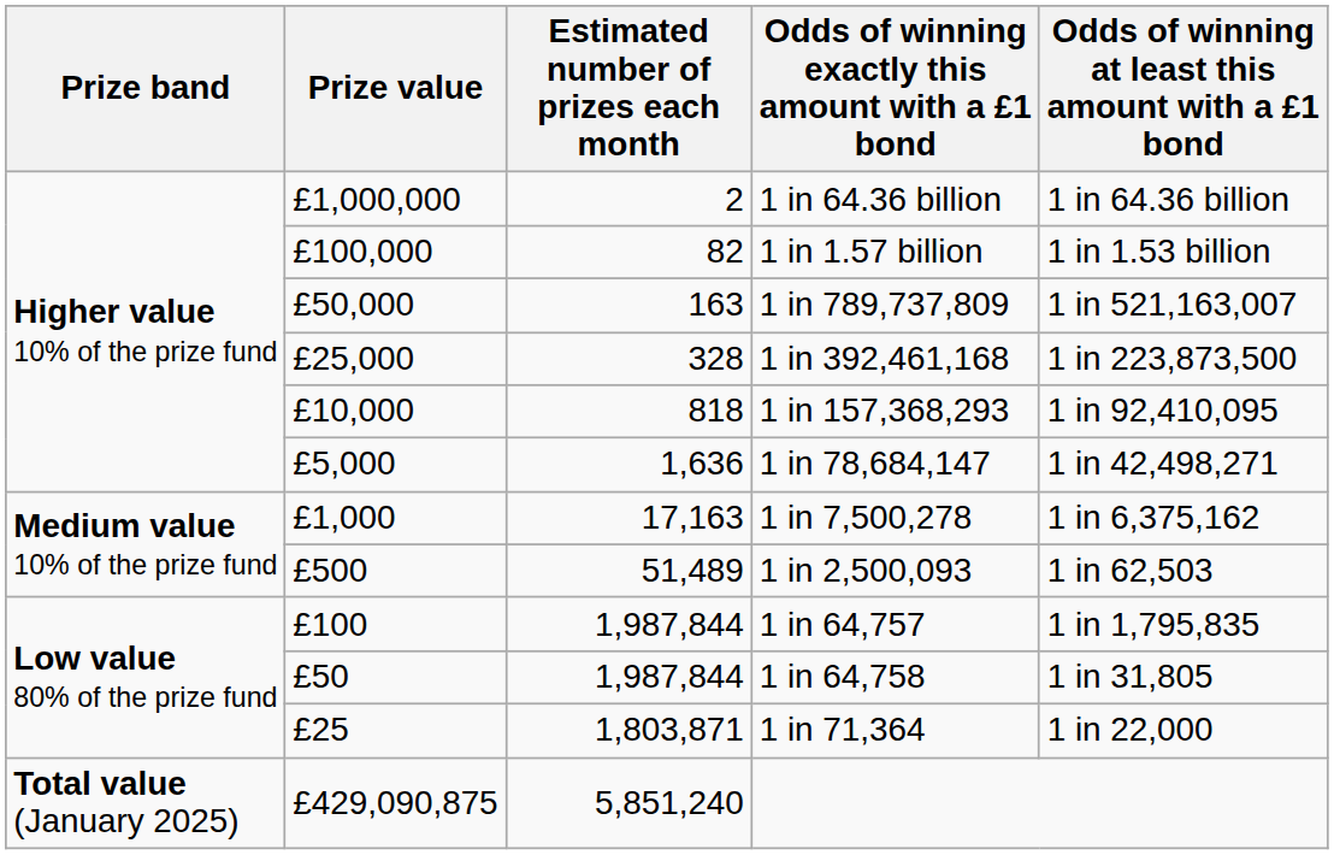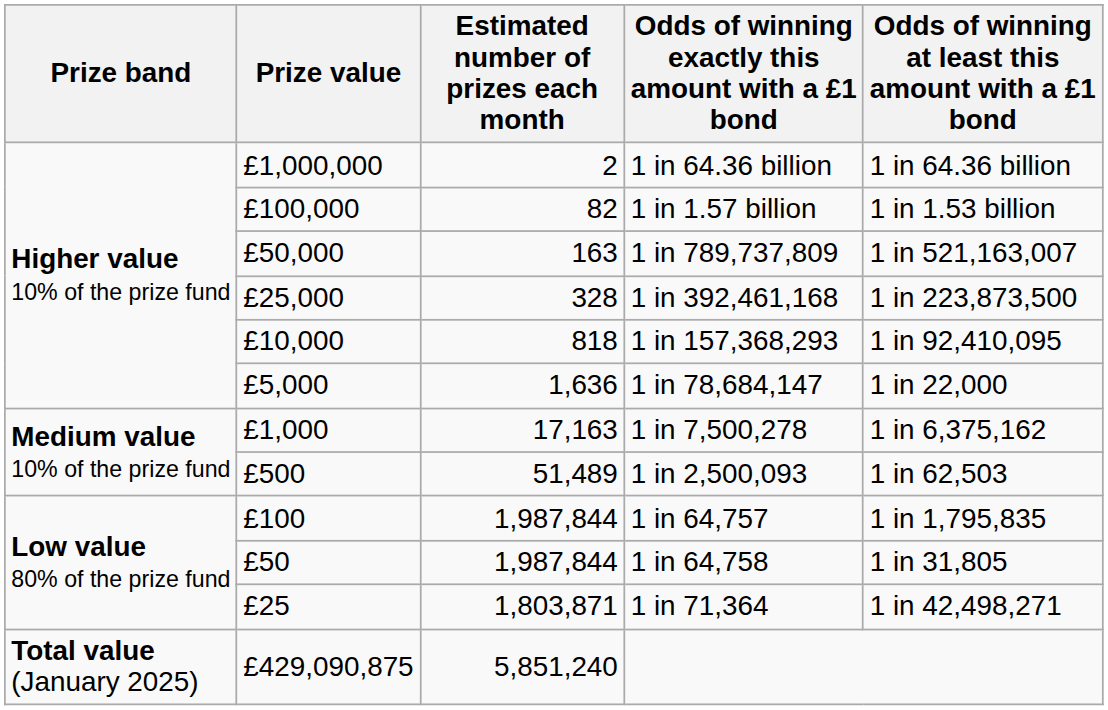1 in 78,684,147 | Odds of winning at least this amount with a £1 bond: 1 in 42,498,271 -> 1 in 22,000
1 in 71,364 | Odds of winning at least this amount with a £1 bond: 1 in 22,000 -> 1 in 42,498,271
